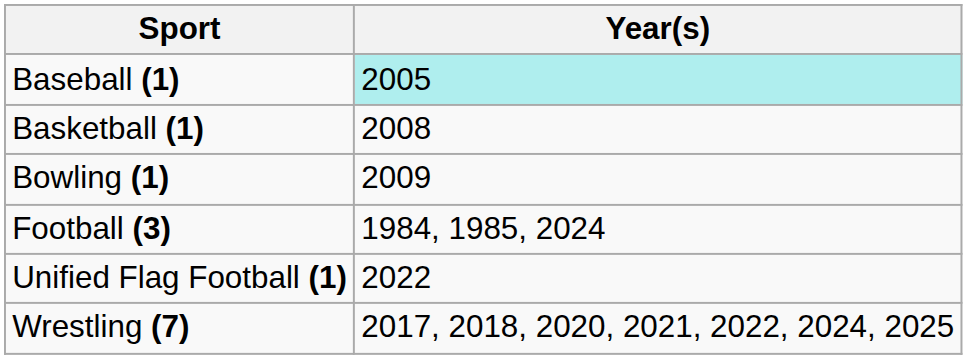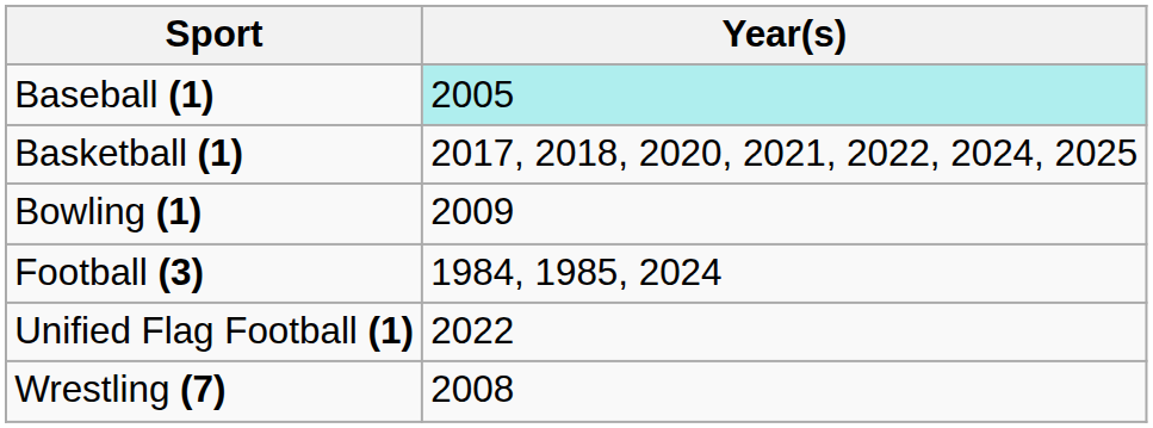Basketball (1) | Year(s): 2008 -> 2017, 2018, 2020, 2021, 2022, 2024, 2025
Wrestling (7) | Year(s): 2017, 2018, 2020, 2021, 2022, 2024, 2025 -> 2008
